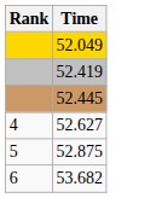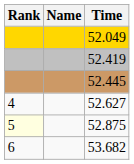+ column: Name
52.875 | Rank: no background -> lightyellow background
